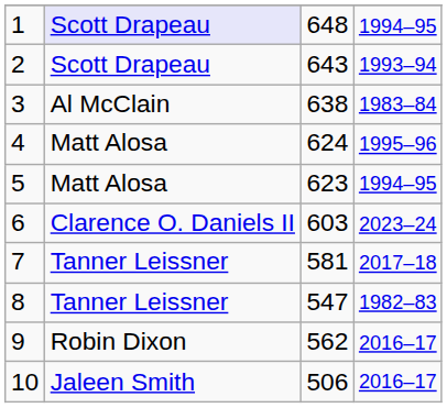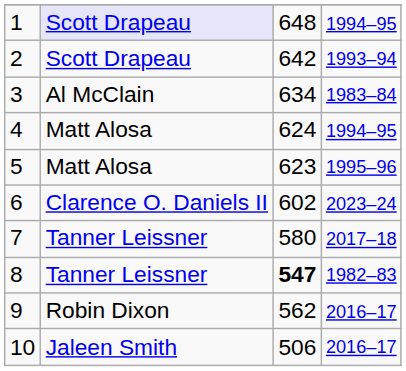2 | column 3: 643 -> 642
3 | column 3: 638 -> 634
4 | column 4: 1995–96 -> 1994–95
5 | column 4: 1994–95 -> 1995–96
6 | column 3: 603 -> 602
7 | column 3: 581 -> 580
8 | column 3: normal -> bold
